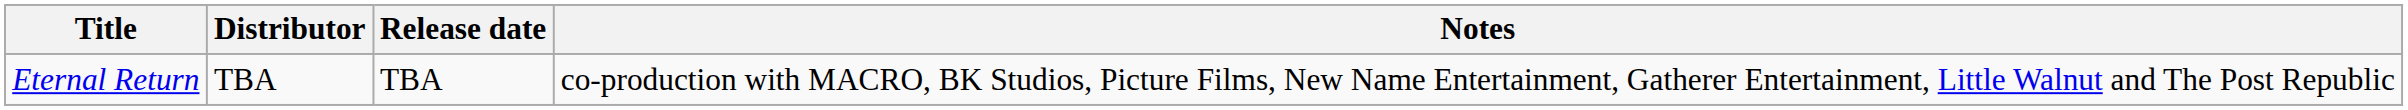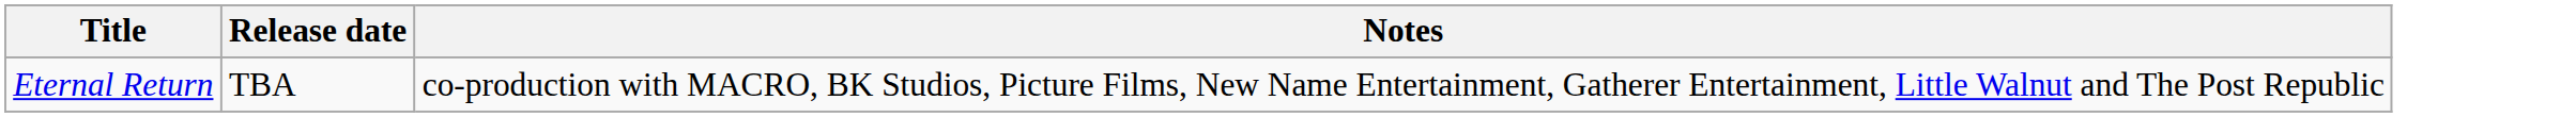- column: Distributor | TBA
